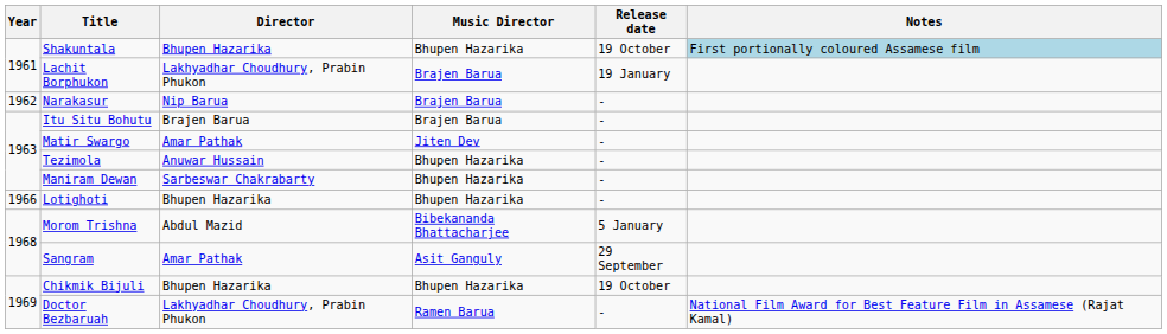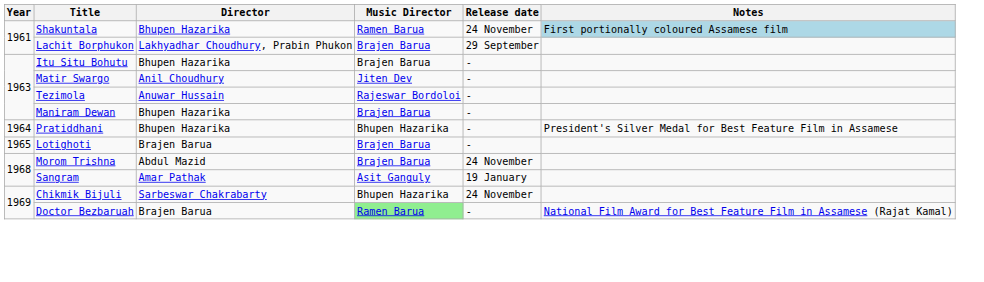Shakuntala | Music Director: Bhupen Hazarika -> Ramen Barua
Shakuntala | Release date: 19 October -> 24 November
Lachit Borphukon | Release date: 19 January -> 29 September
- row: 1962 | Narakasur | Nip Barua | Brajen Barua | -
Itu Situ Bohutu | Director: Brajen Barua -> Bhupen Hazarika
Matir Swargo | Director: Amar Pathak -> Anil Choudhury
Tezimola | Music Director: Bhupen Hazarika -> Rajeswar Bordoloi
Maniram Dewan | Director: Sarbeswar Chakrabarty -> Bhupen Hazarika
Maniram Dewan | Music Director: Bhupen Hazarika -> Brajen Barua
+ row: 1964 | Pratiddhani | Bhupen Hazarika | Bhupen Hazarika | - | President's Silver Medal for Best Feature Film in Assamese
Lotighoti | Year: 1966 -> 1965
Lotighoti | Director: Bhupen Hazarika -> Brajen Barua
Lotighoti | Music Director: Bhupen Hazarika -> Brajen Barua
Morom Trishna | Music Director: Bibekananda Bhattacharjee -> Brajen Barua
Morom Trishna | Release date: 5 January -> 24 November
Sangram | Release date: 29 September -> 19 January
Chikmik Bijuli | Director: Bhupen Hazarika -> Sarbeswar Chakrabarty
Chikmik Bijuli | Release date: 19 October -> 24 November
Doctor Bezbaruah | Director: Lakhyadhar Choudhury, Prabin Phukon -> Brajen Barua
Doctor Bezbaruah | Music Director: no background -> lightgreen background
